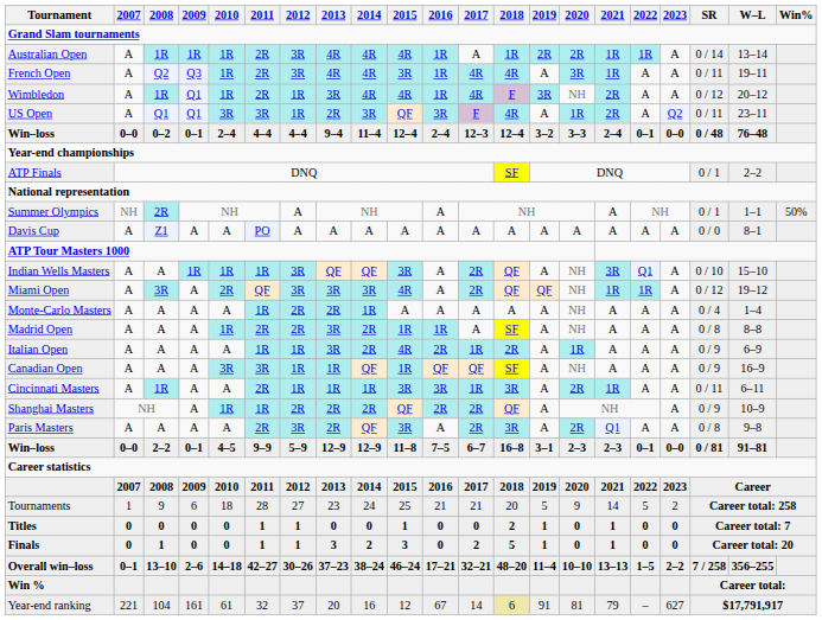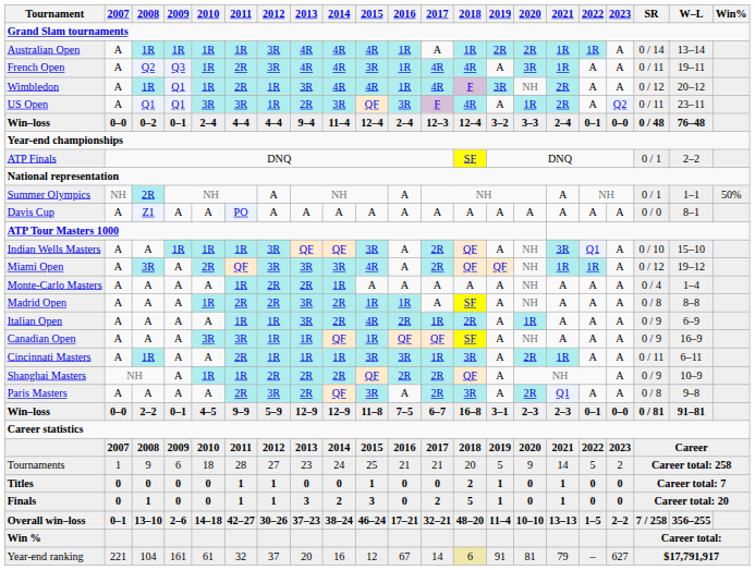Australian Open | 2011: 2R -> 1R
